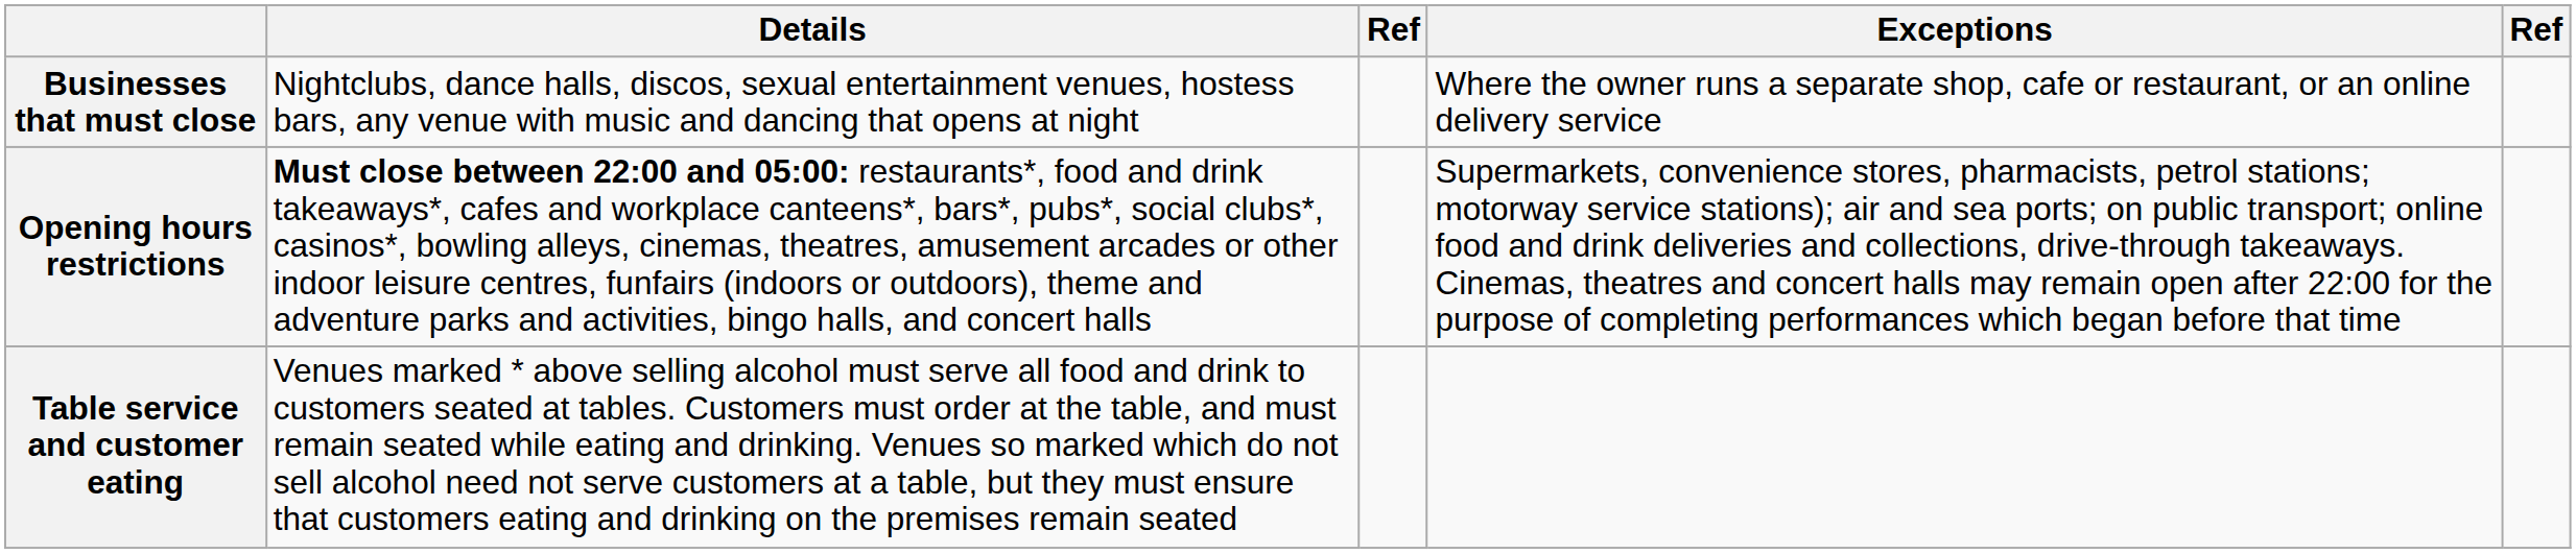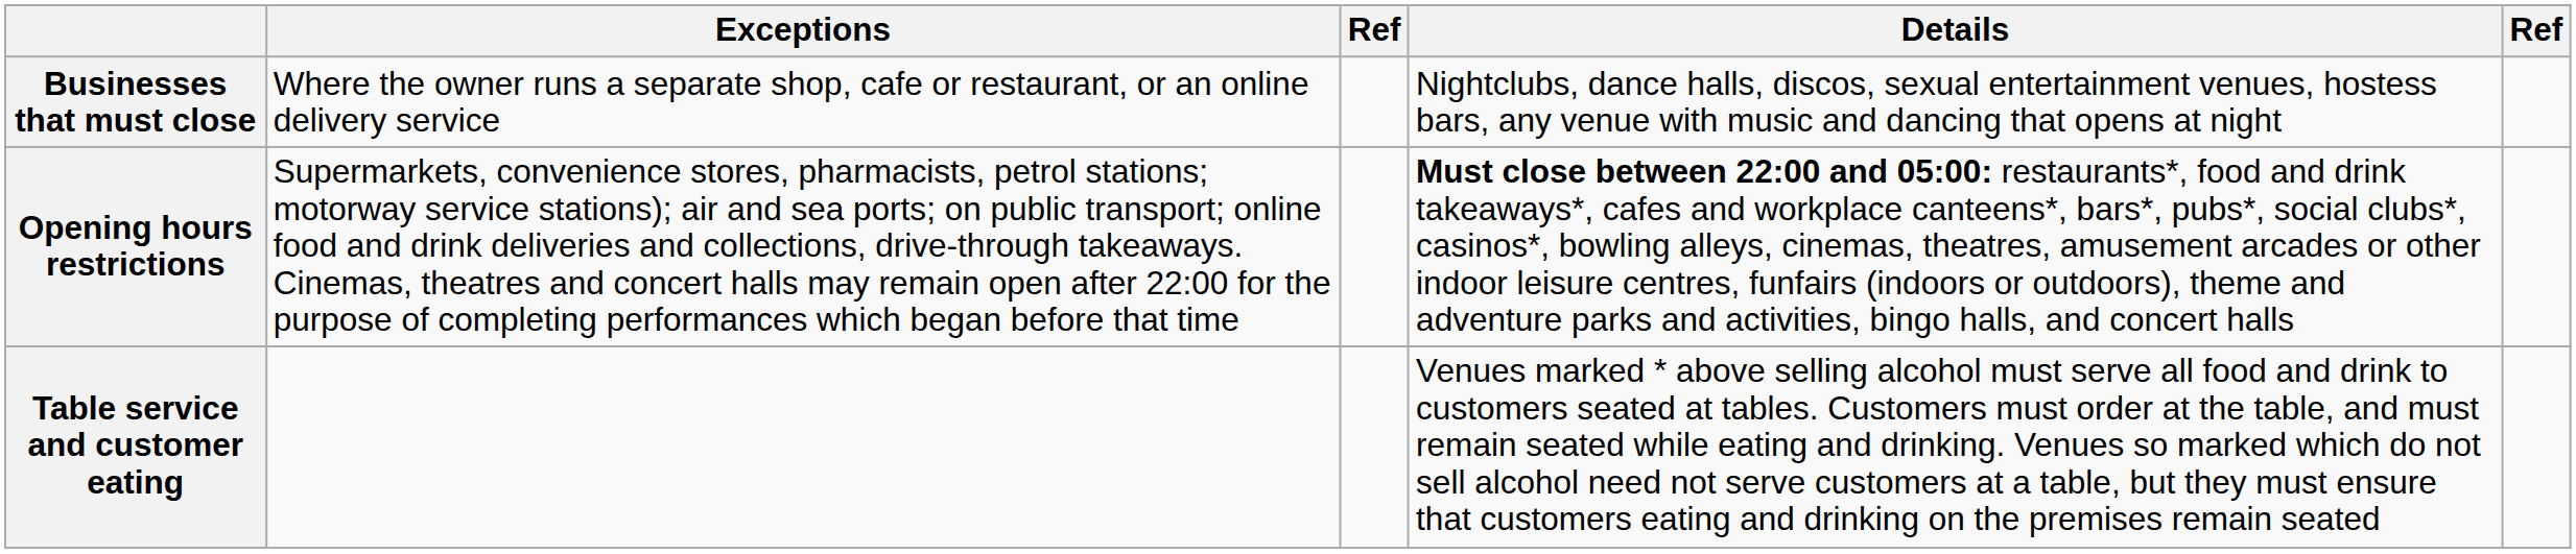columns swapped: Details <-> Exceptions
